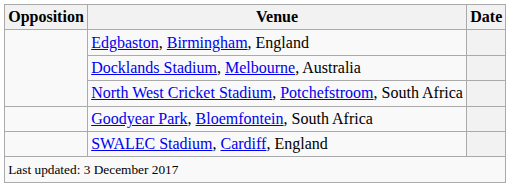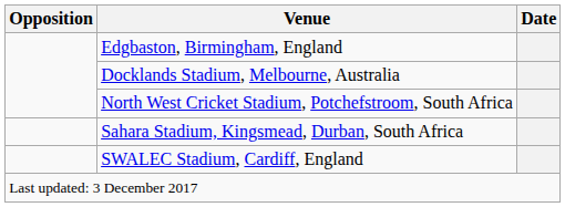+ row: Sahara Stadium, Kingsmead, Durban, South Africa
- row: Goodyear Park, Bloemfontein, South Africa
